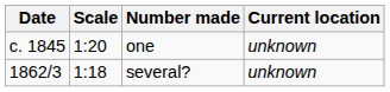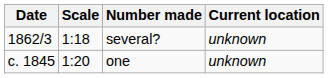rows swapped: one <-> several?
